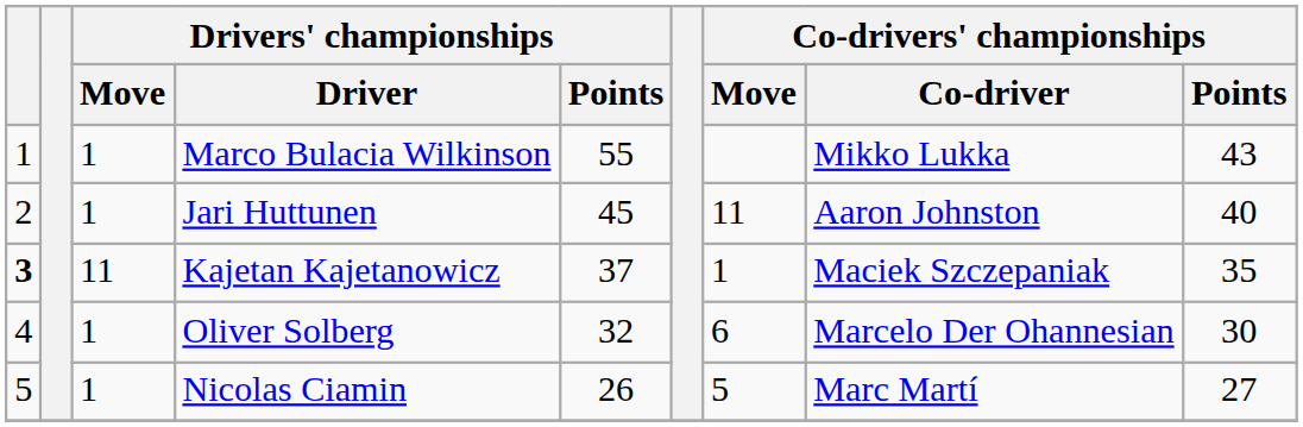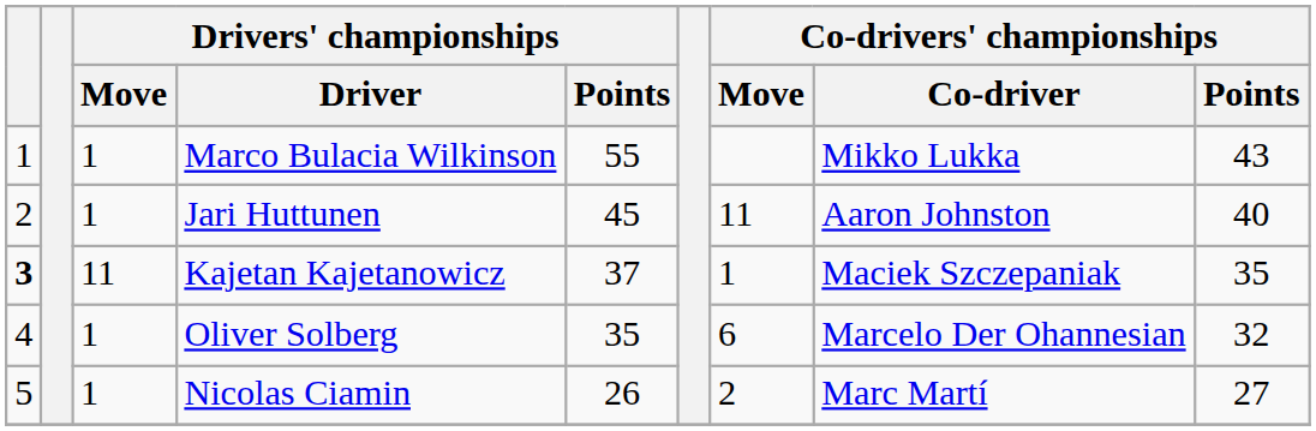Oliver Solberg | Drivers' championships / Points: 32 -> 35
Oliver Solberg | Co-drivers' championships / Points: 30 -> 32
Nicolas Ciamin | Co-drivers' championships / Move: 5 -> 2
